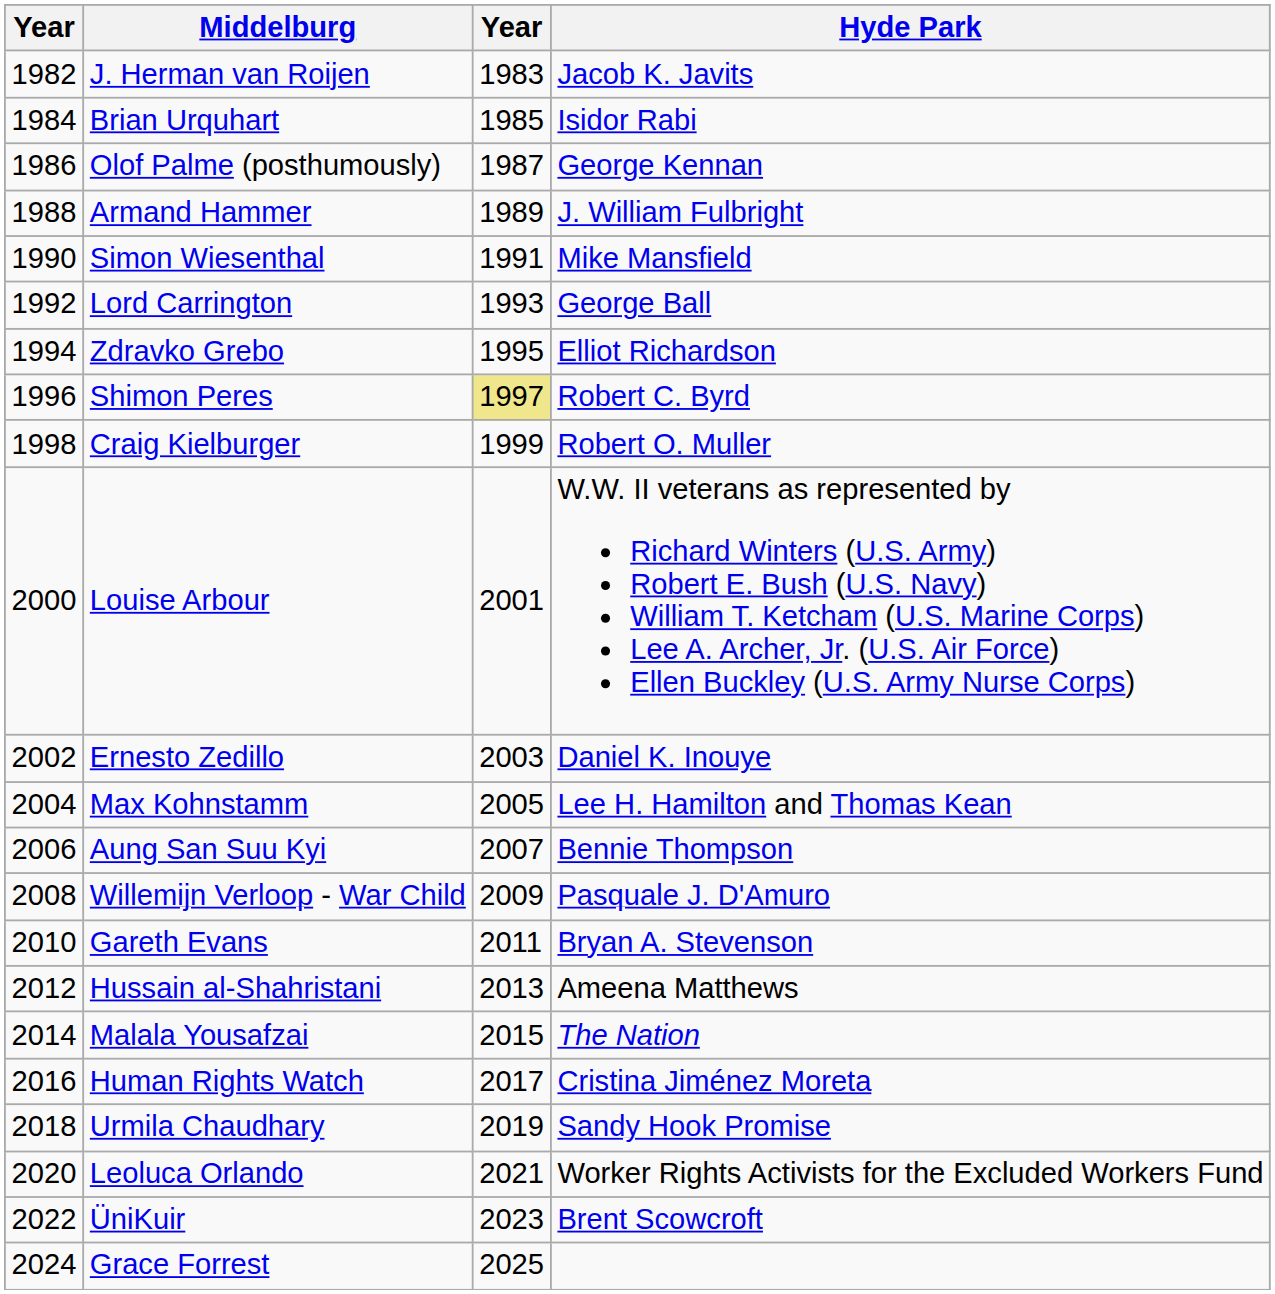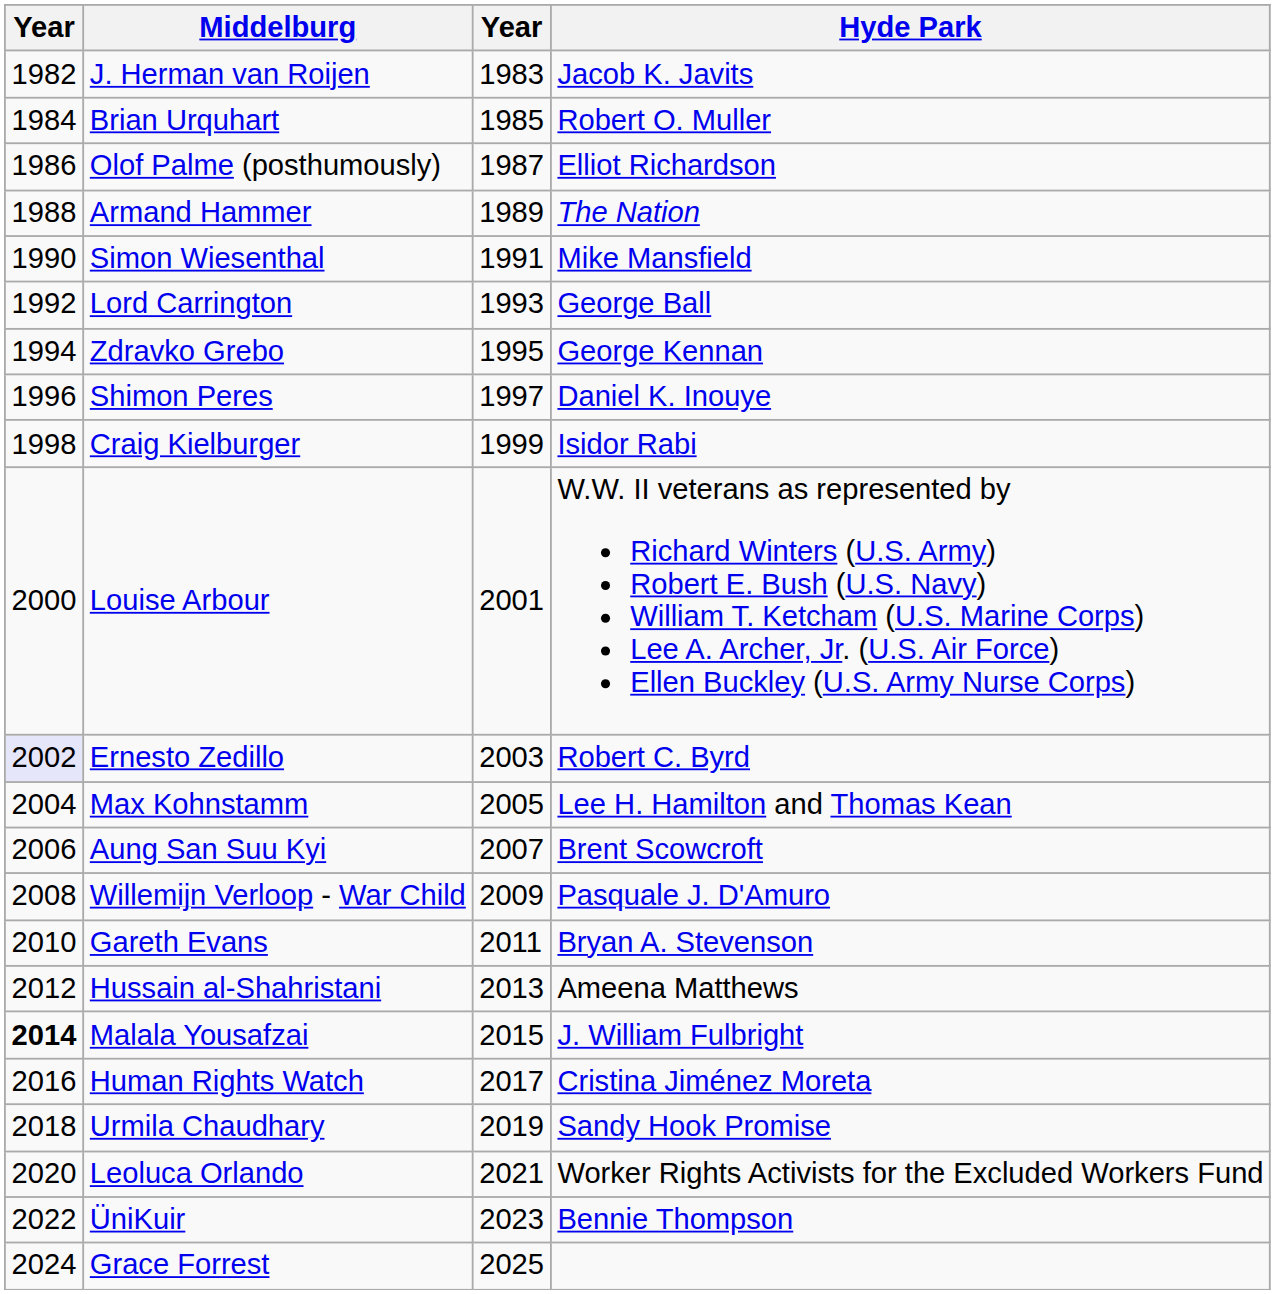Brian Urquhart | Hyde Park: Isidor Rabi -> Robert O. Muller
Olof Palme (posthumously) | Hyde Park: George Kennan -> Elliot Richardson
Armand Hammer | Hyde Park: J. William Fulbright -> The Nation
Zdravko Grebo | Hyde Park: Elliot Richardson -> George Kennan
Shimon Peres | column 3: khaki background -> no background
Shimon Peres | Hyde Park: Robert C. Byrd -> Daniel K. Inouye
Craig Kielburger | Hyde Park: Robert O. Muller -> Isidor Rabi
Ernesto Zedillo | column 1: no background -> lavender background
Ernesto Zedillo | Hyde Park: Daniel K. Inouye -> Robert C. Byrd
Aung San Suu Kyi | Hyde Park: Bennie Thompson -> Brent Scowcroft
Malala Yousafzai | column 1: normal -> bold
Malala Yousafzai | Hyde Park: The Nation -> J. William Fulbright
ÜniKuir | Hyde Park: Brent Scowcroft -> Bennie Thompson
